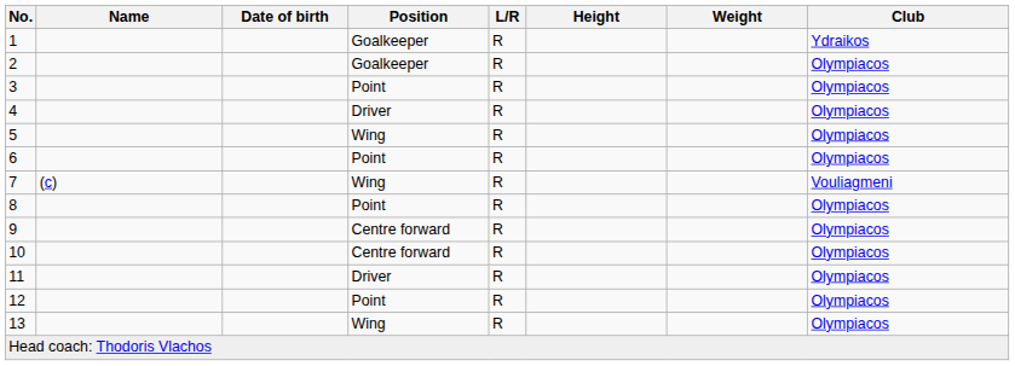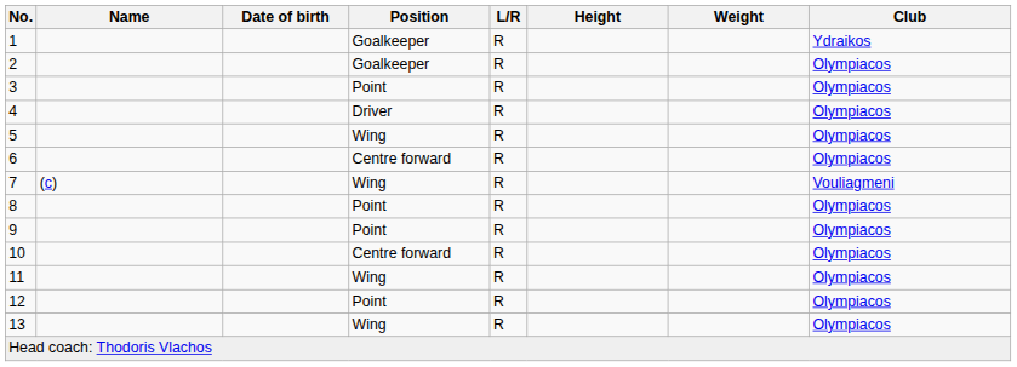6 | Position: Point -> Centre forward
9 | Position: Centre forward -> Point
11 | Position: Driver -> Wing
